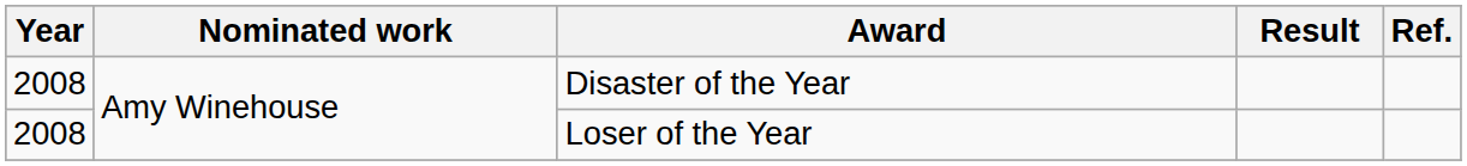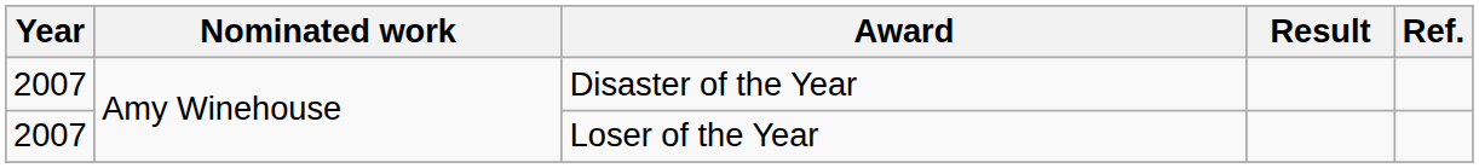Disaster of the Year | Year: 2008 -> 2007
Loser of the Year | Year: 2008 -> 2007
